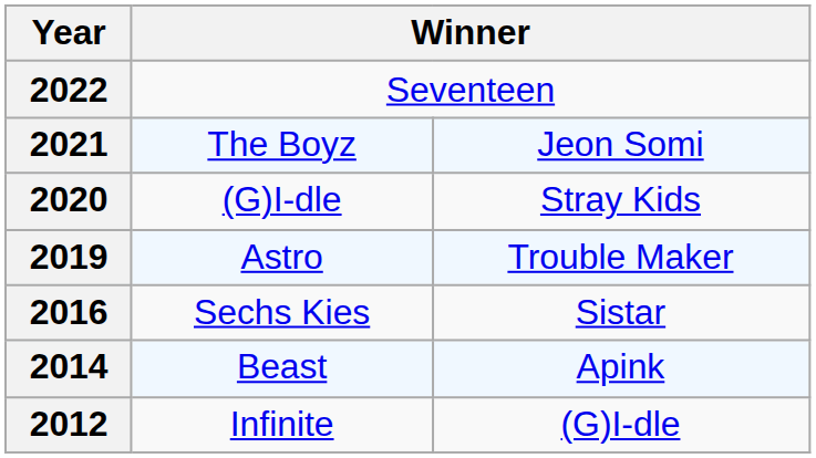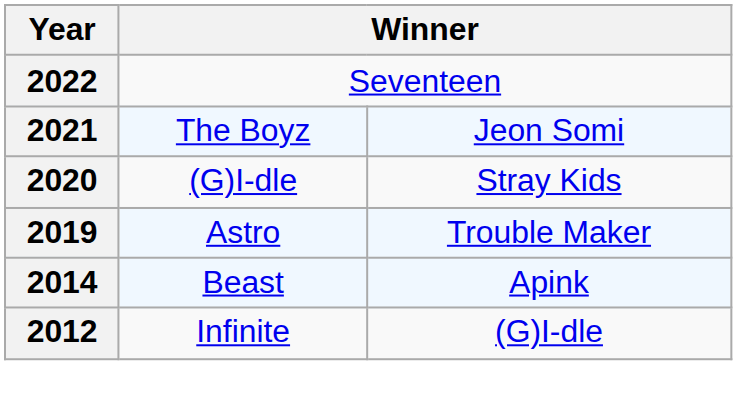- row: 2016 | Sechs Kies | Sistar
